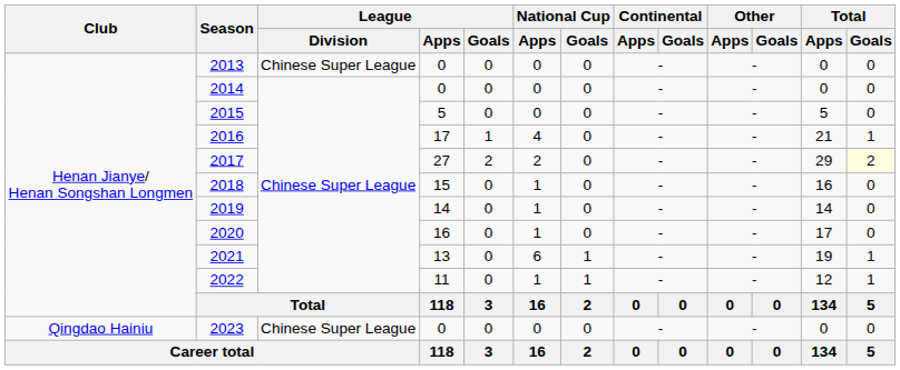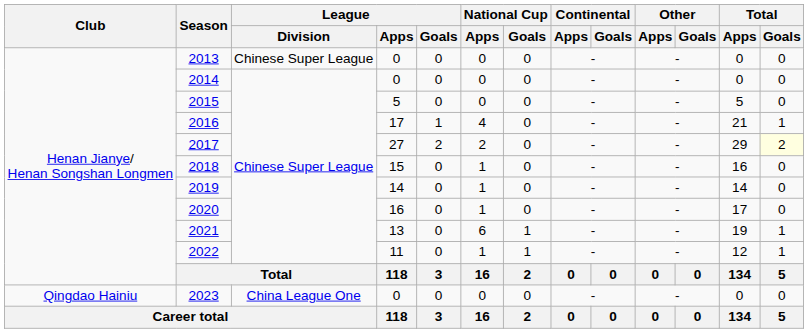2023 | League / Division: Chinese Super League -> China League One
